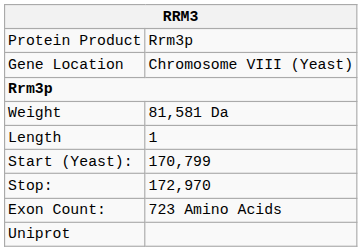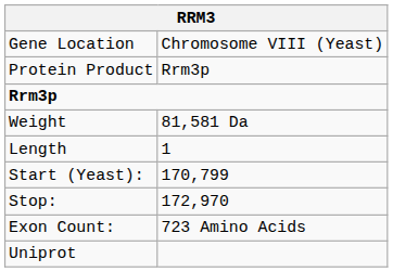rows swapped: Gene Location <-> Protein Product
